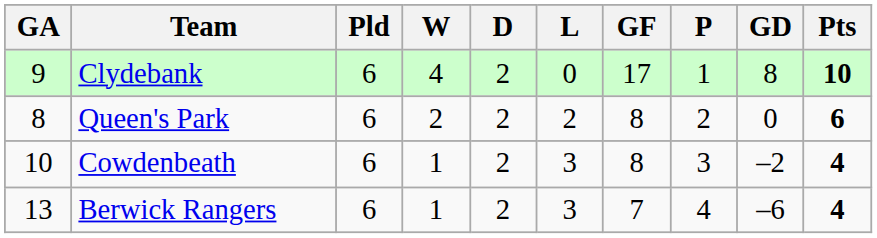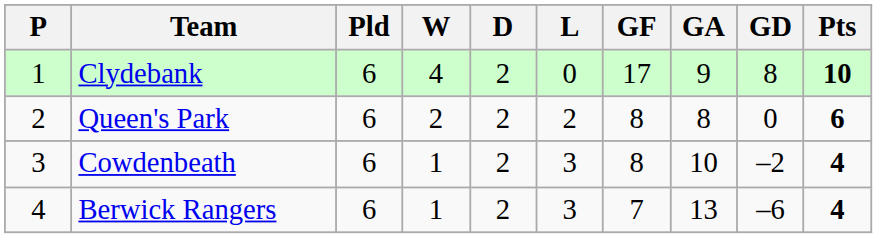columns swapped: P <-> GA
